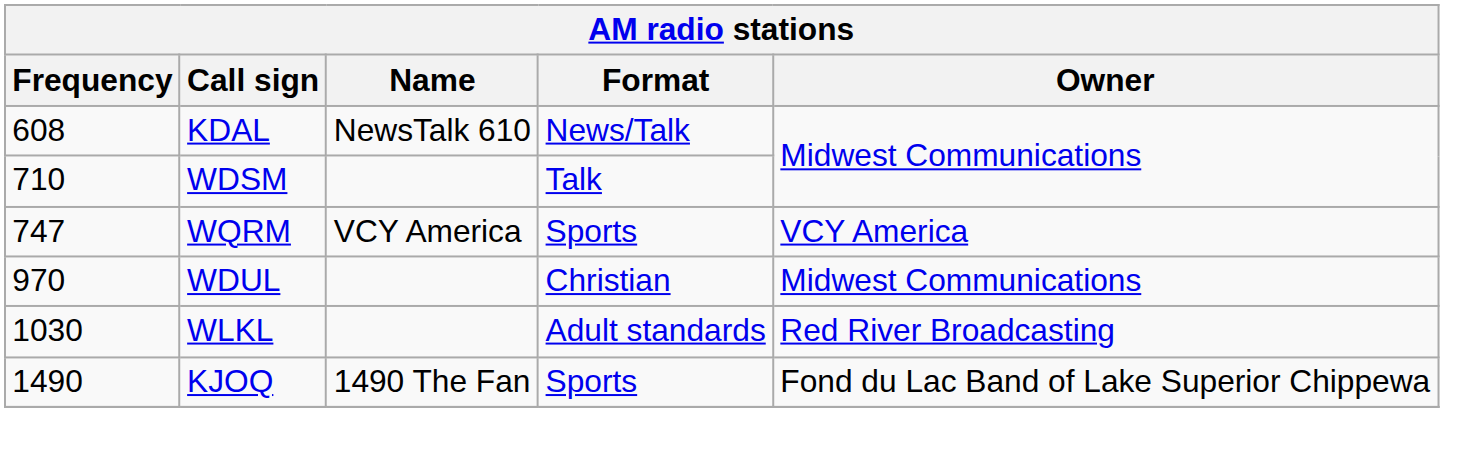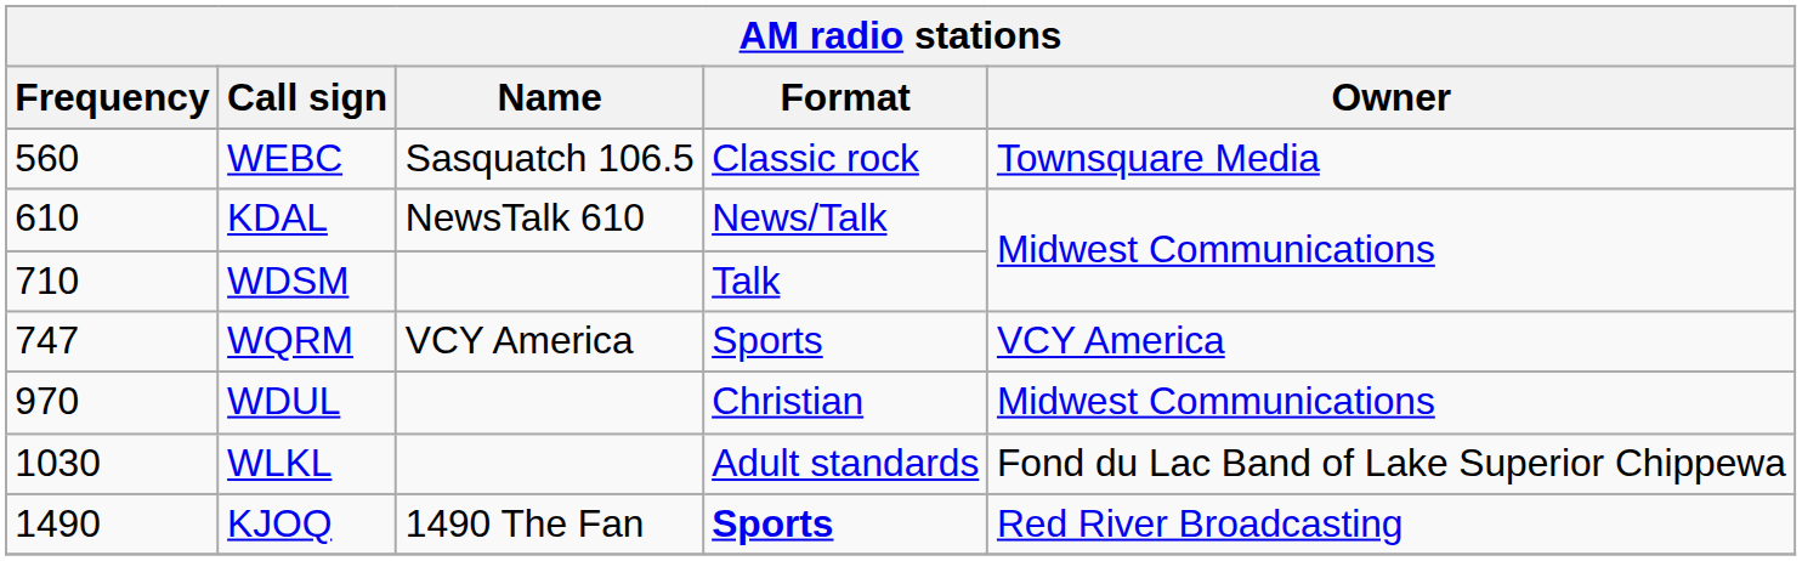+ row: 560 | WEBC | Sasquatch 106.5 | Classic rock | Townsquare Media
KDAL | Frequency: 608 -> 610
WLKL | Owner: Red River Broadcasting -> Fond du Lac Band of Lake Superior Chippewa
KJOQ | Format: normal -> bold
KJOQ | Owner: Fond du Lac Band of Lake Superior Chippewa -> Red River Broadcasting
